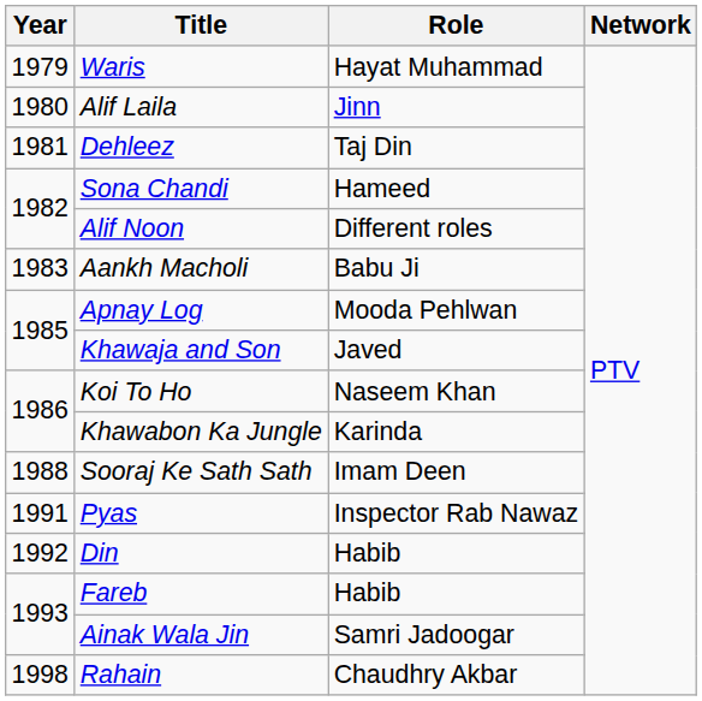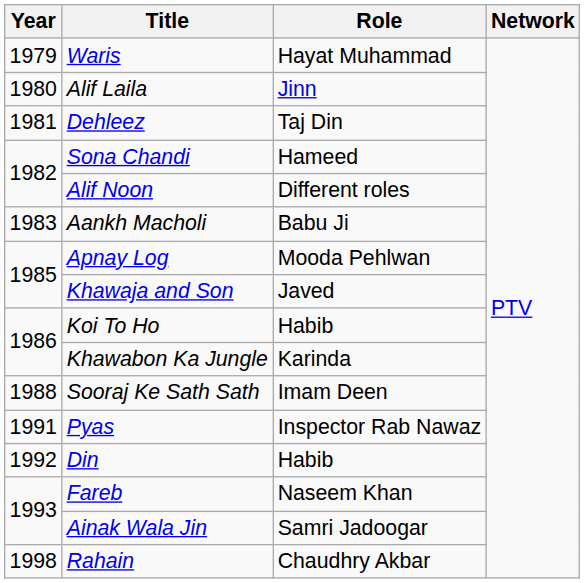Koi To Ho | Role: Naseem Khan -> Habib
Fareb | Role: Habib -> Naseem Khan
